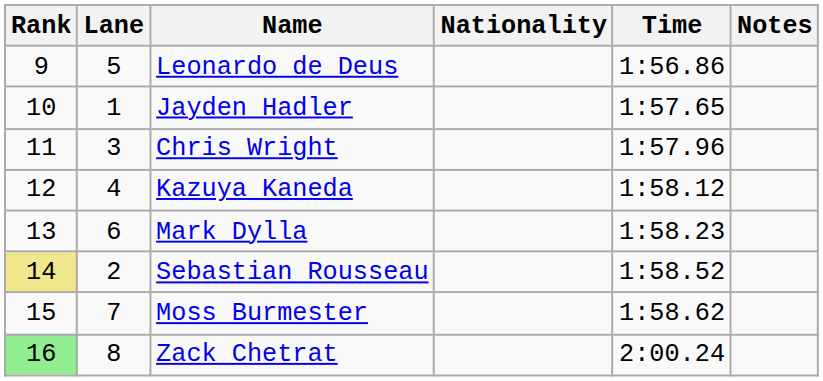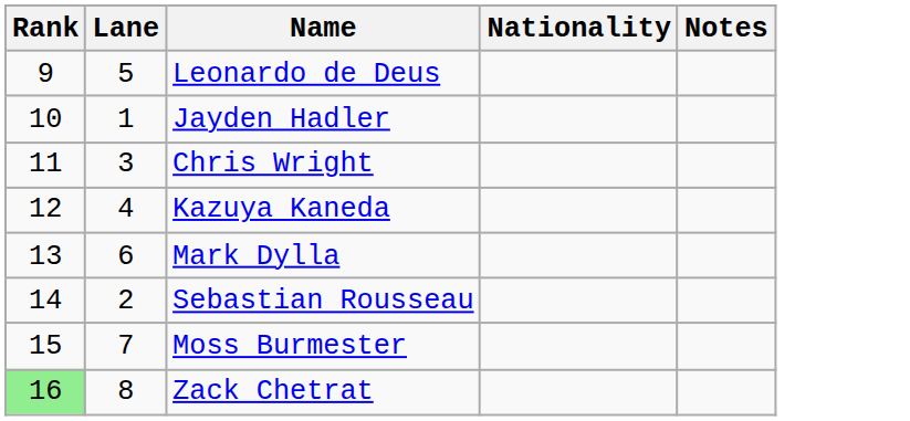- column: Time | 1:56.86 | 1:57.65 | 1:57.96 | 1:58.12 | 1:58.23 | 1:58.52 | 1:58.62 | 2:00.24
Sebastian Rousseau | Rank: khaki background -> no background
